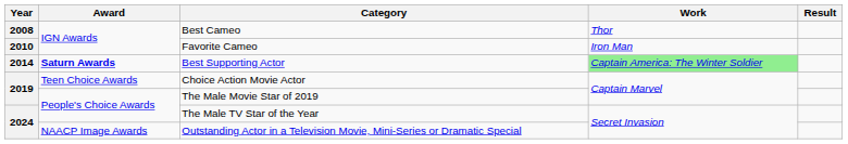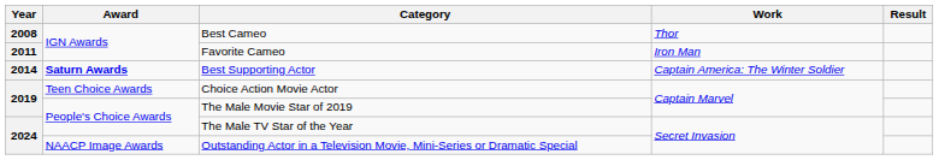Favorite Cameo | Year: 2010 -> 2011
Best Supporting Actor | Work: lightgreen background -> no background
